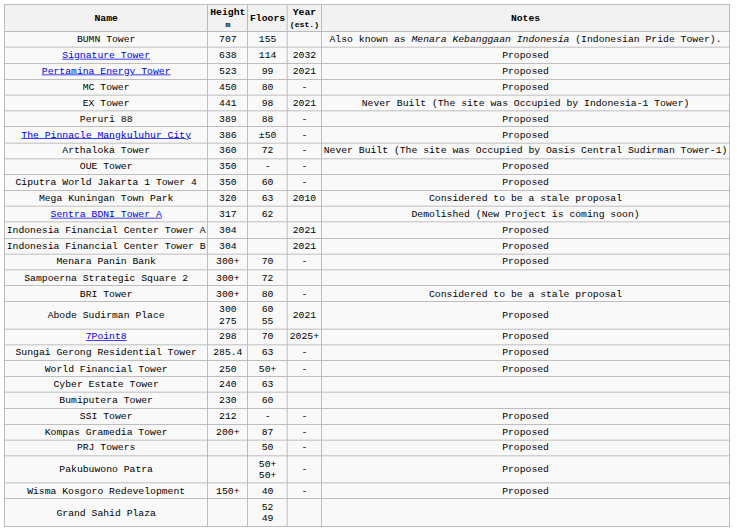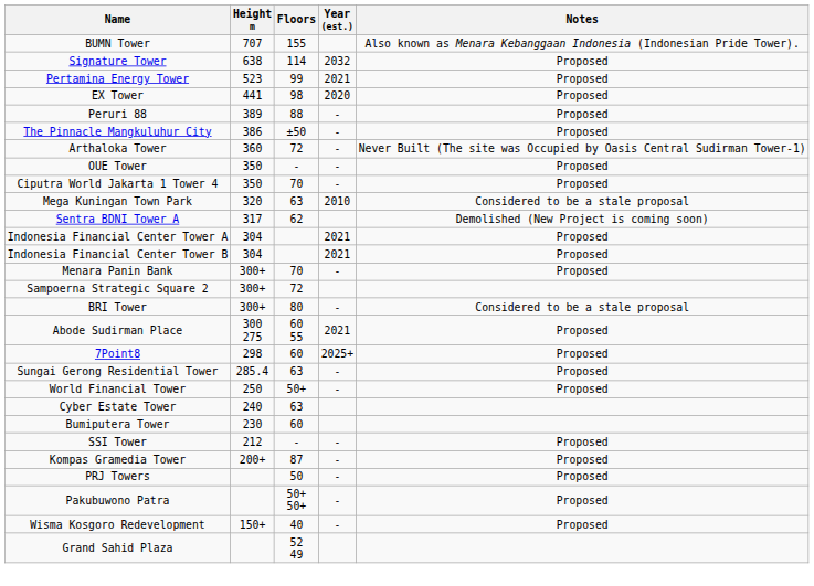- row: MC Tower | 450 | 80 | - | Proposed
EX Tower | Year (est.): 2021 -> 2020
EX Tower | Notes: Never Built (The site was Occupied by Indonesia-1 Tower) -> Proposed
Ciputra World Jakarta 1 Tower 4 | Floors: 60 -> 70
7Point8 | Floors: 70 -> 60
